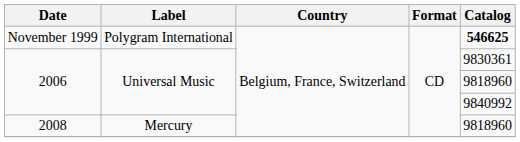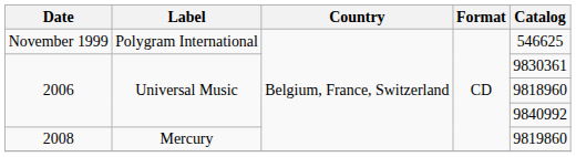November 1999 | Catalog: bold -> normal
2008 | Catalog: 9818960 -> 9819860
